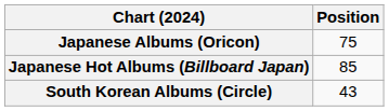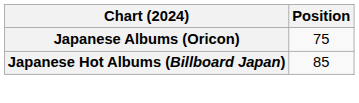- row: South Korean Albums (Circle) | 43
